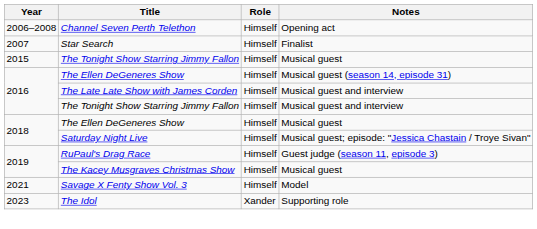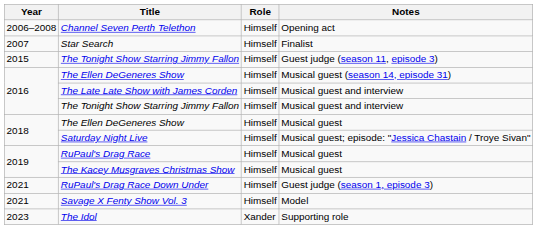2015 / The Tonight Show Starring Jimmy Fallon | Notes: Musical guest -> Guest judge (season 11, episode 3)
RuPaul's Drag Race | Notes: Guest judge (season 11, episode 3) -> Musical guest
+ row: 2021 | RuPaul's Drag Race Down Under | Himself | Guest judge (season 1, episode 3)
